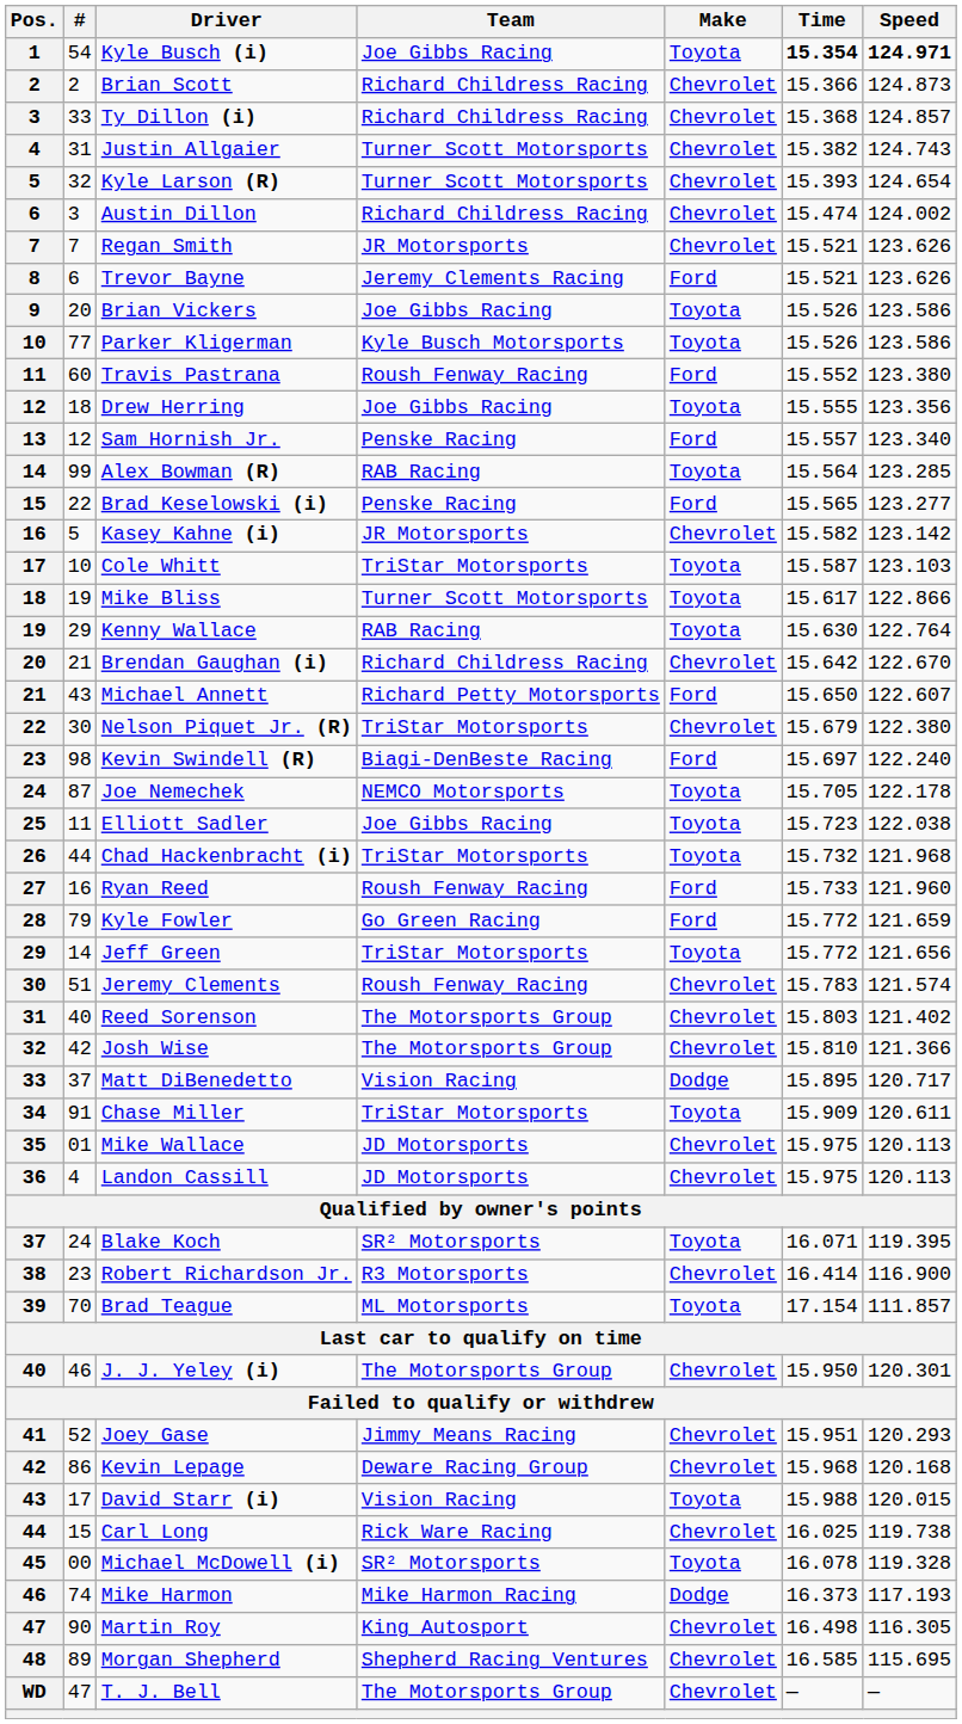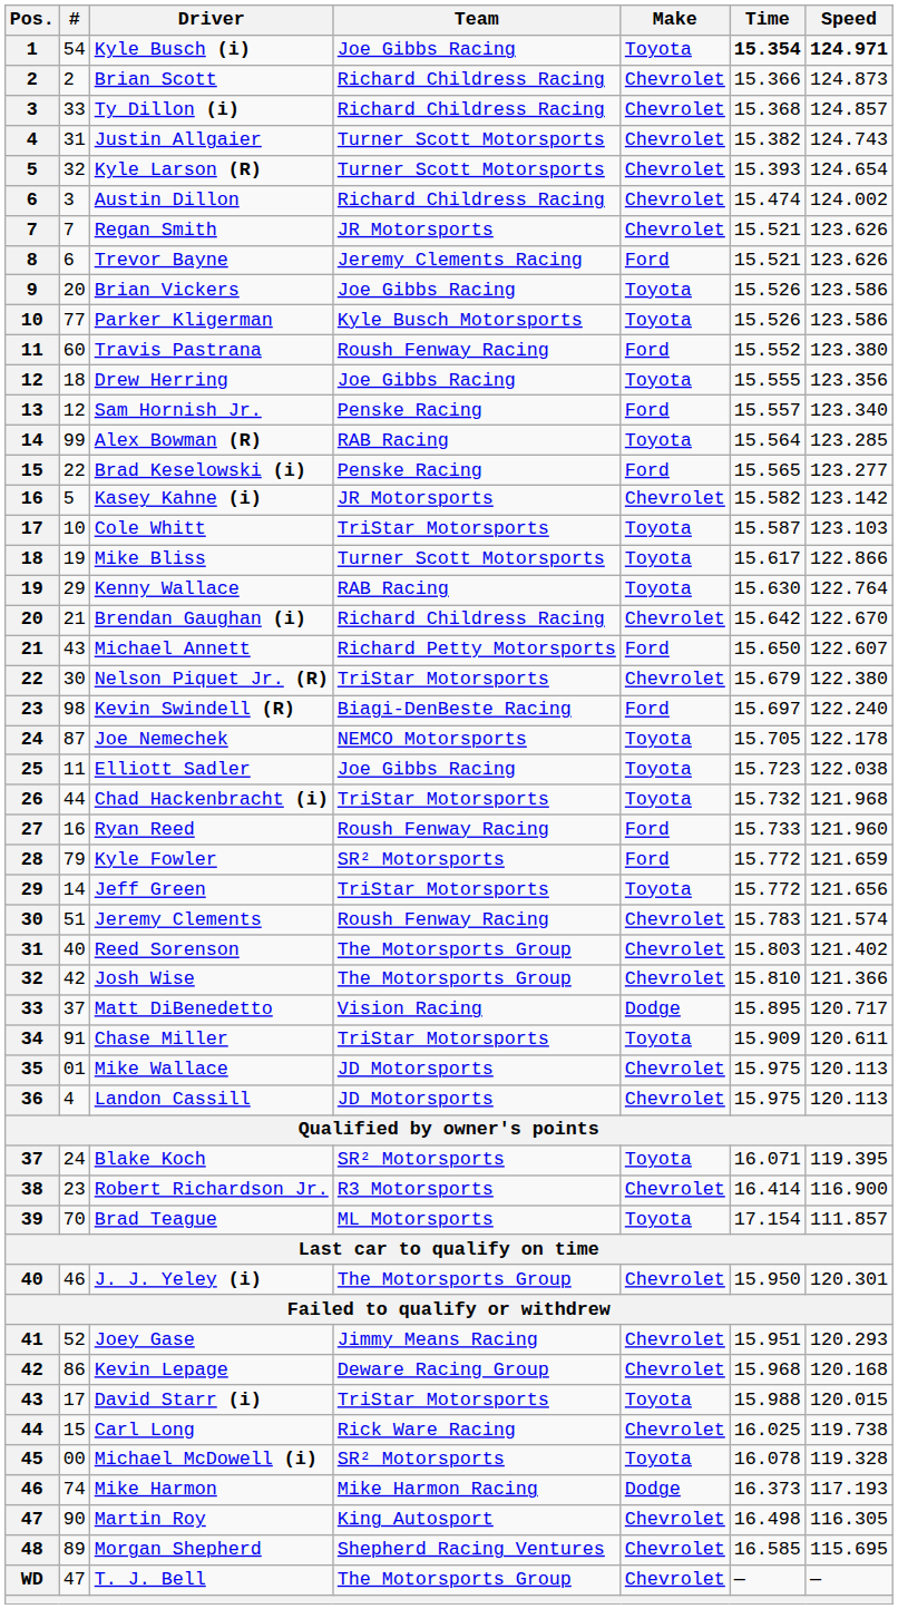Kyle Fowler | Team: Go Green Racing -> SR² Motorsports
David Starr (i) | Team: Vision Racing -> TriStar Motorsports
